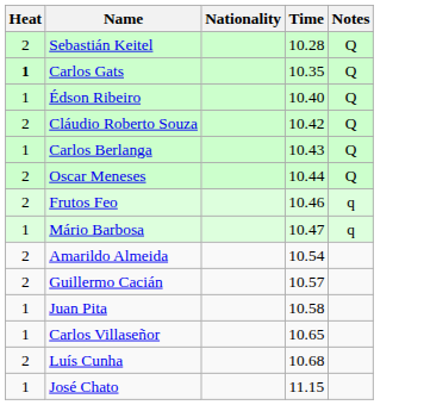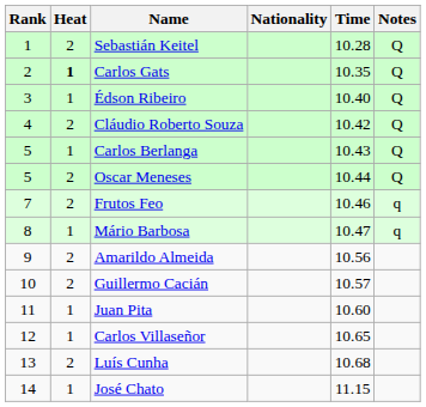+ column: Rank | 1 | 2 | 3 | 4 | 5 | 5 | 7 | 8 | 9 | 10 | 11 | 12 | 13 | 14
Amarildo Almeida | Time: 10.54 -> 10.56
Juan Pita | Time: 10.58 -> 10.60
